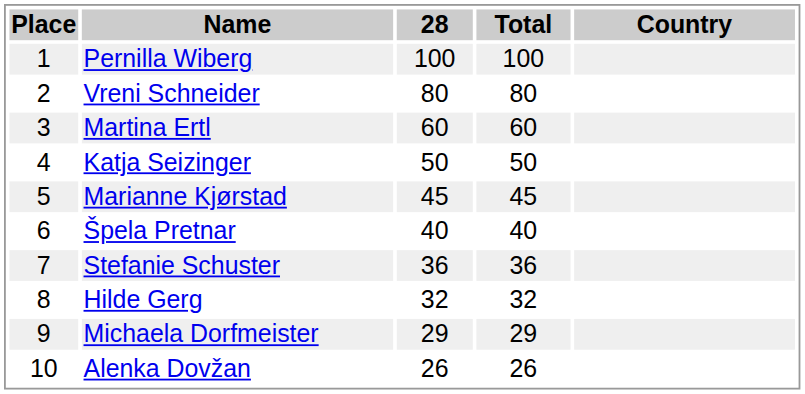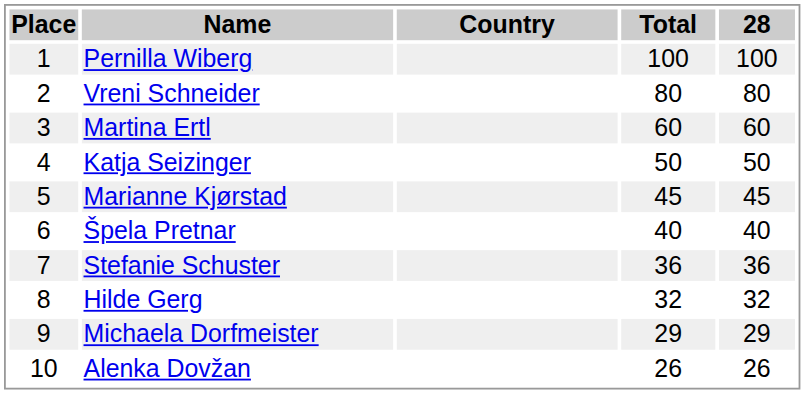columns swapped: Country <-> 28
